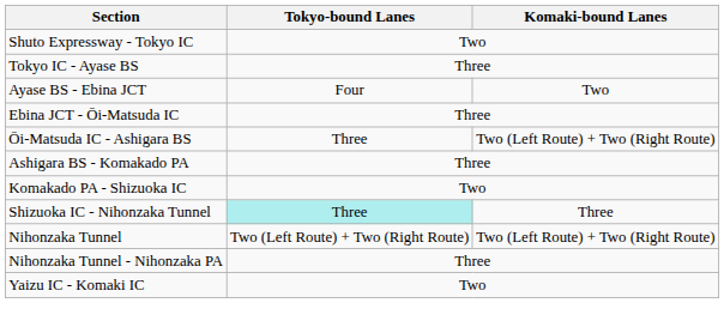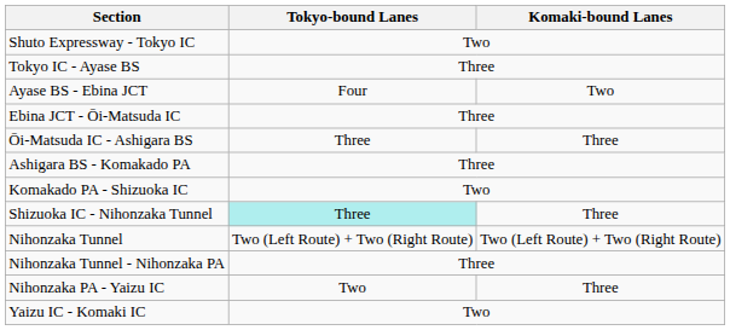Ōi-Matsuda IC - Ashigara BS | Komaki-bound Lanes: Two (Left Route) + Two (Right Route) -> Three
+ row: Nihonzaka PA - Yaizu IC | Two | Three
